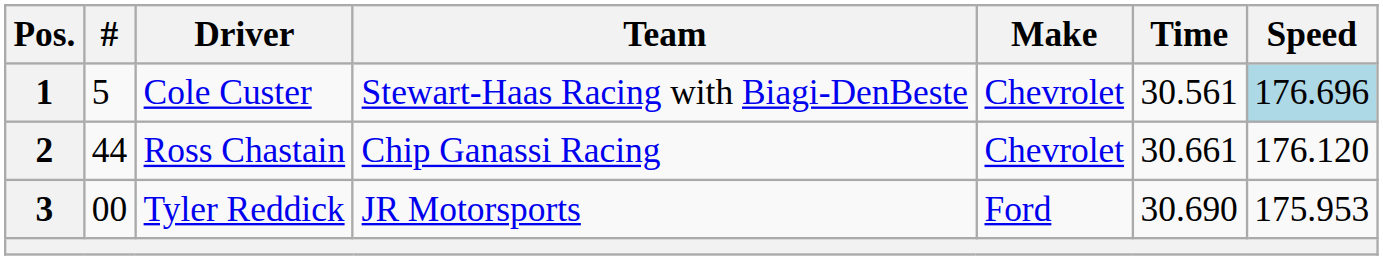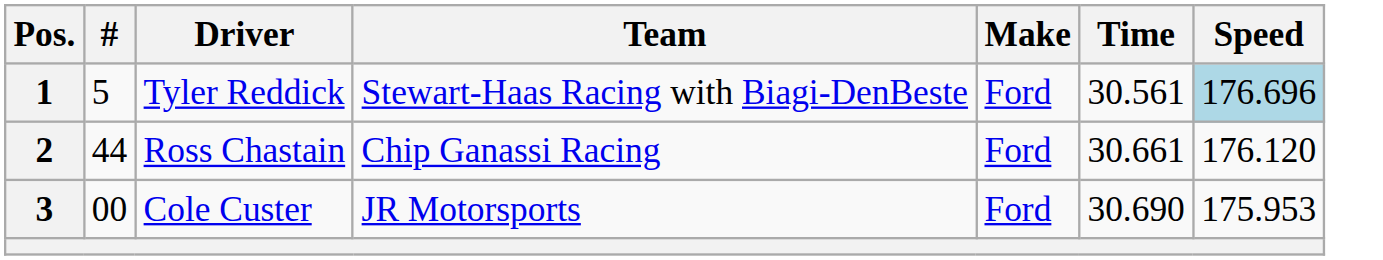1 | Driver: Cole Custer -> Tyler Reddick
1 | Make: Chevrolet -> Ford
2 | Make: Chevrolet -> Ford
3 | Driver: Tyler Reddick -> Cole Custer
